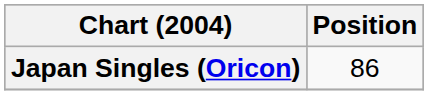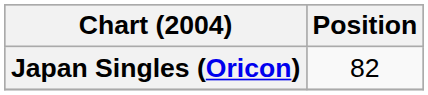Japan Singles (Oricon) | Position: 86 -> 82
